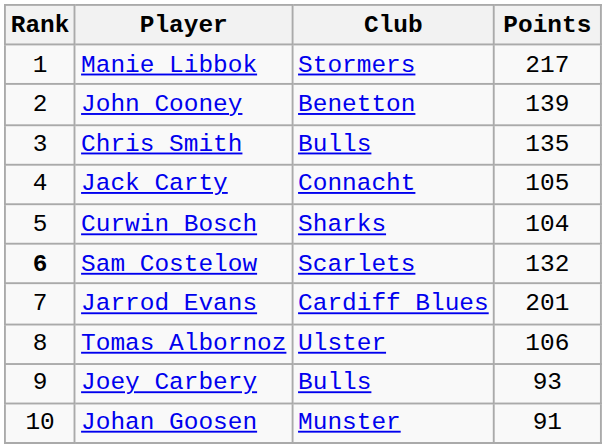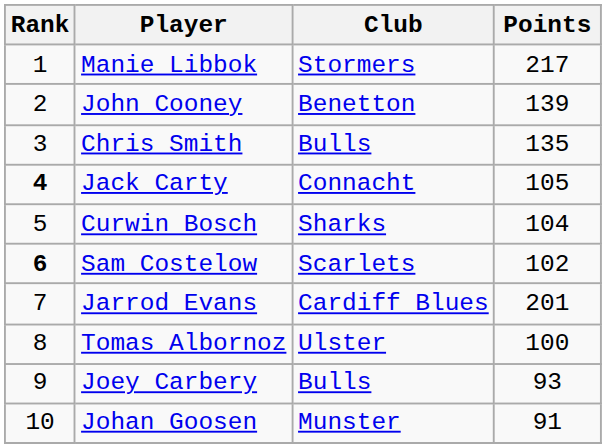Jack Carty | Rank: normal -> bold
Sam Costelow | Points: 132 -> 102
Tomas Albornoz | Points: 106 -> 100
